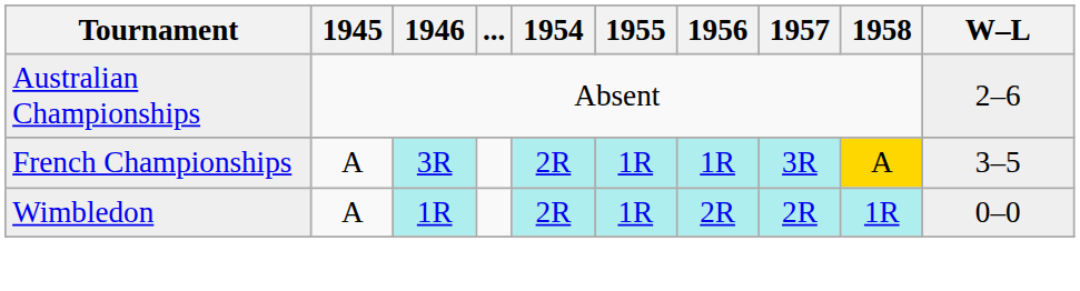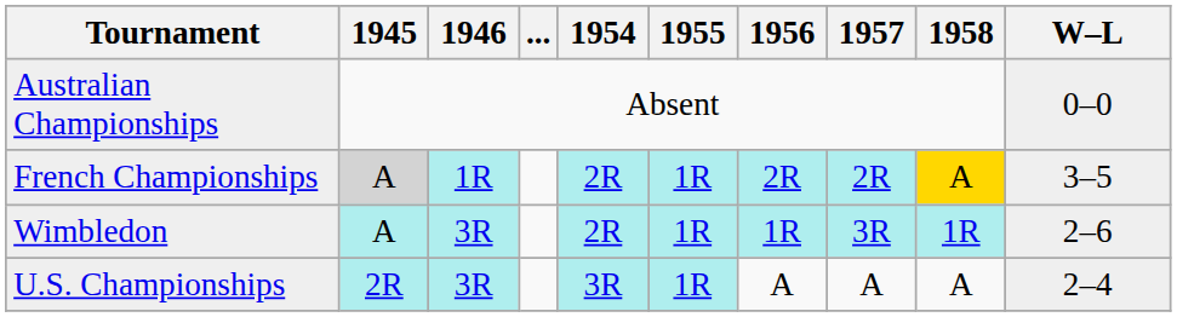Australian Championships | W–L: 2–6 -> 0–0
French Championships | 1945: no background -> lightgrey background
French Championships | 1946: 3R -> 1R
French Championships | 1956: 1R -> 2R
French Championships | 1957: 3R -> 2R
Wimbledon | 1945: no background -> paleturquoise background
Wimbledon | 1946: 1R -> 3R
Wimbledon | 1956: 2R -> 1R
Wimbledon | 1957: 2R -> 3R
Wimbledon | W–L: 0–0 -> 2–6
+ row: U.S. Championships | 2R | 3R | 3R | 1R | A | A | A | 2–4
